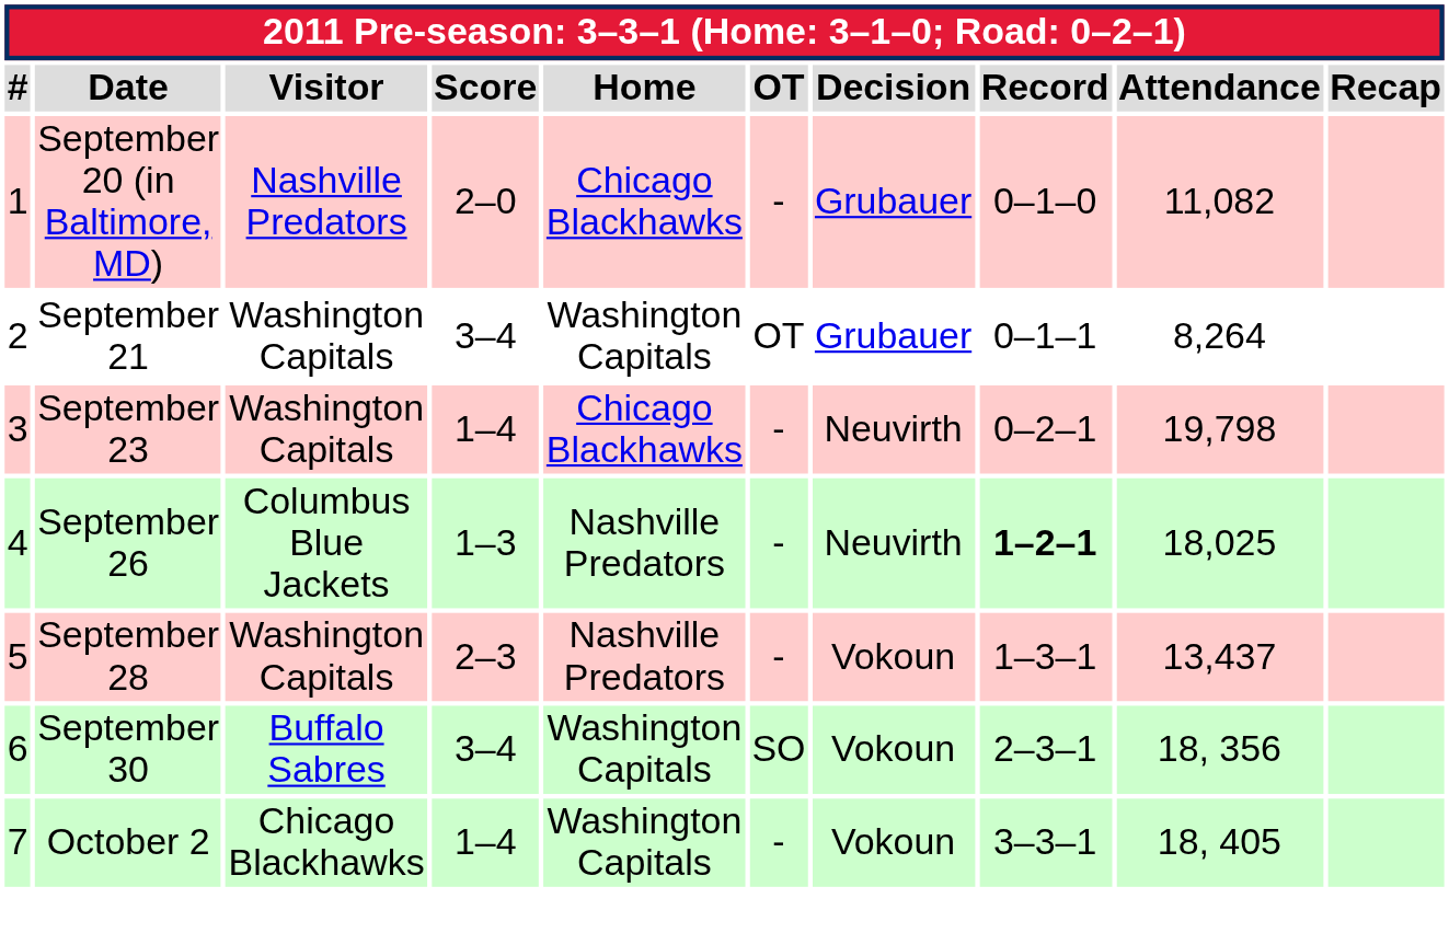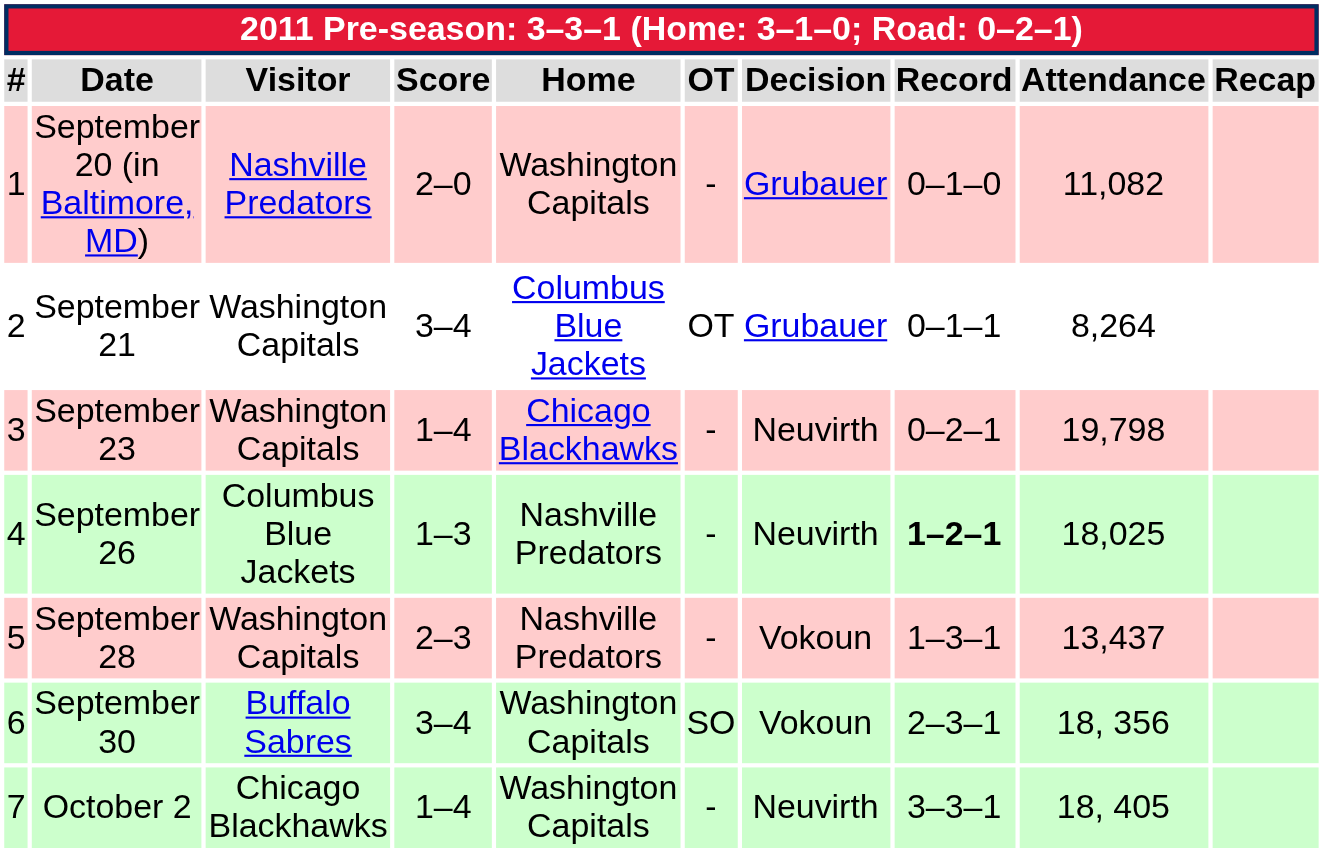September 20 (in Baltimore, MD) | Home: Chicago Blackhawks -> Washington Capitals
September 21 | Home: Washington Capitals -> Columbus Blue Jackets
October 2 | Decision: Vokoun -> Neuvirth
